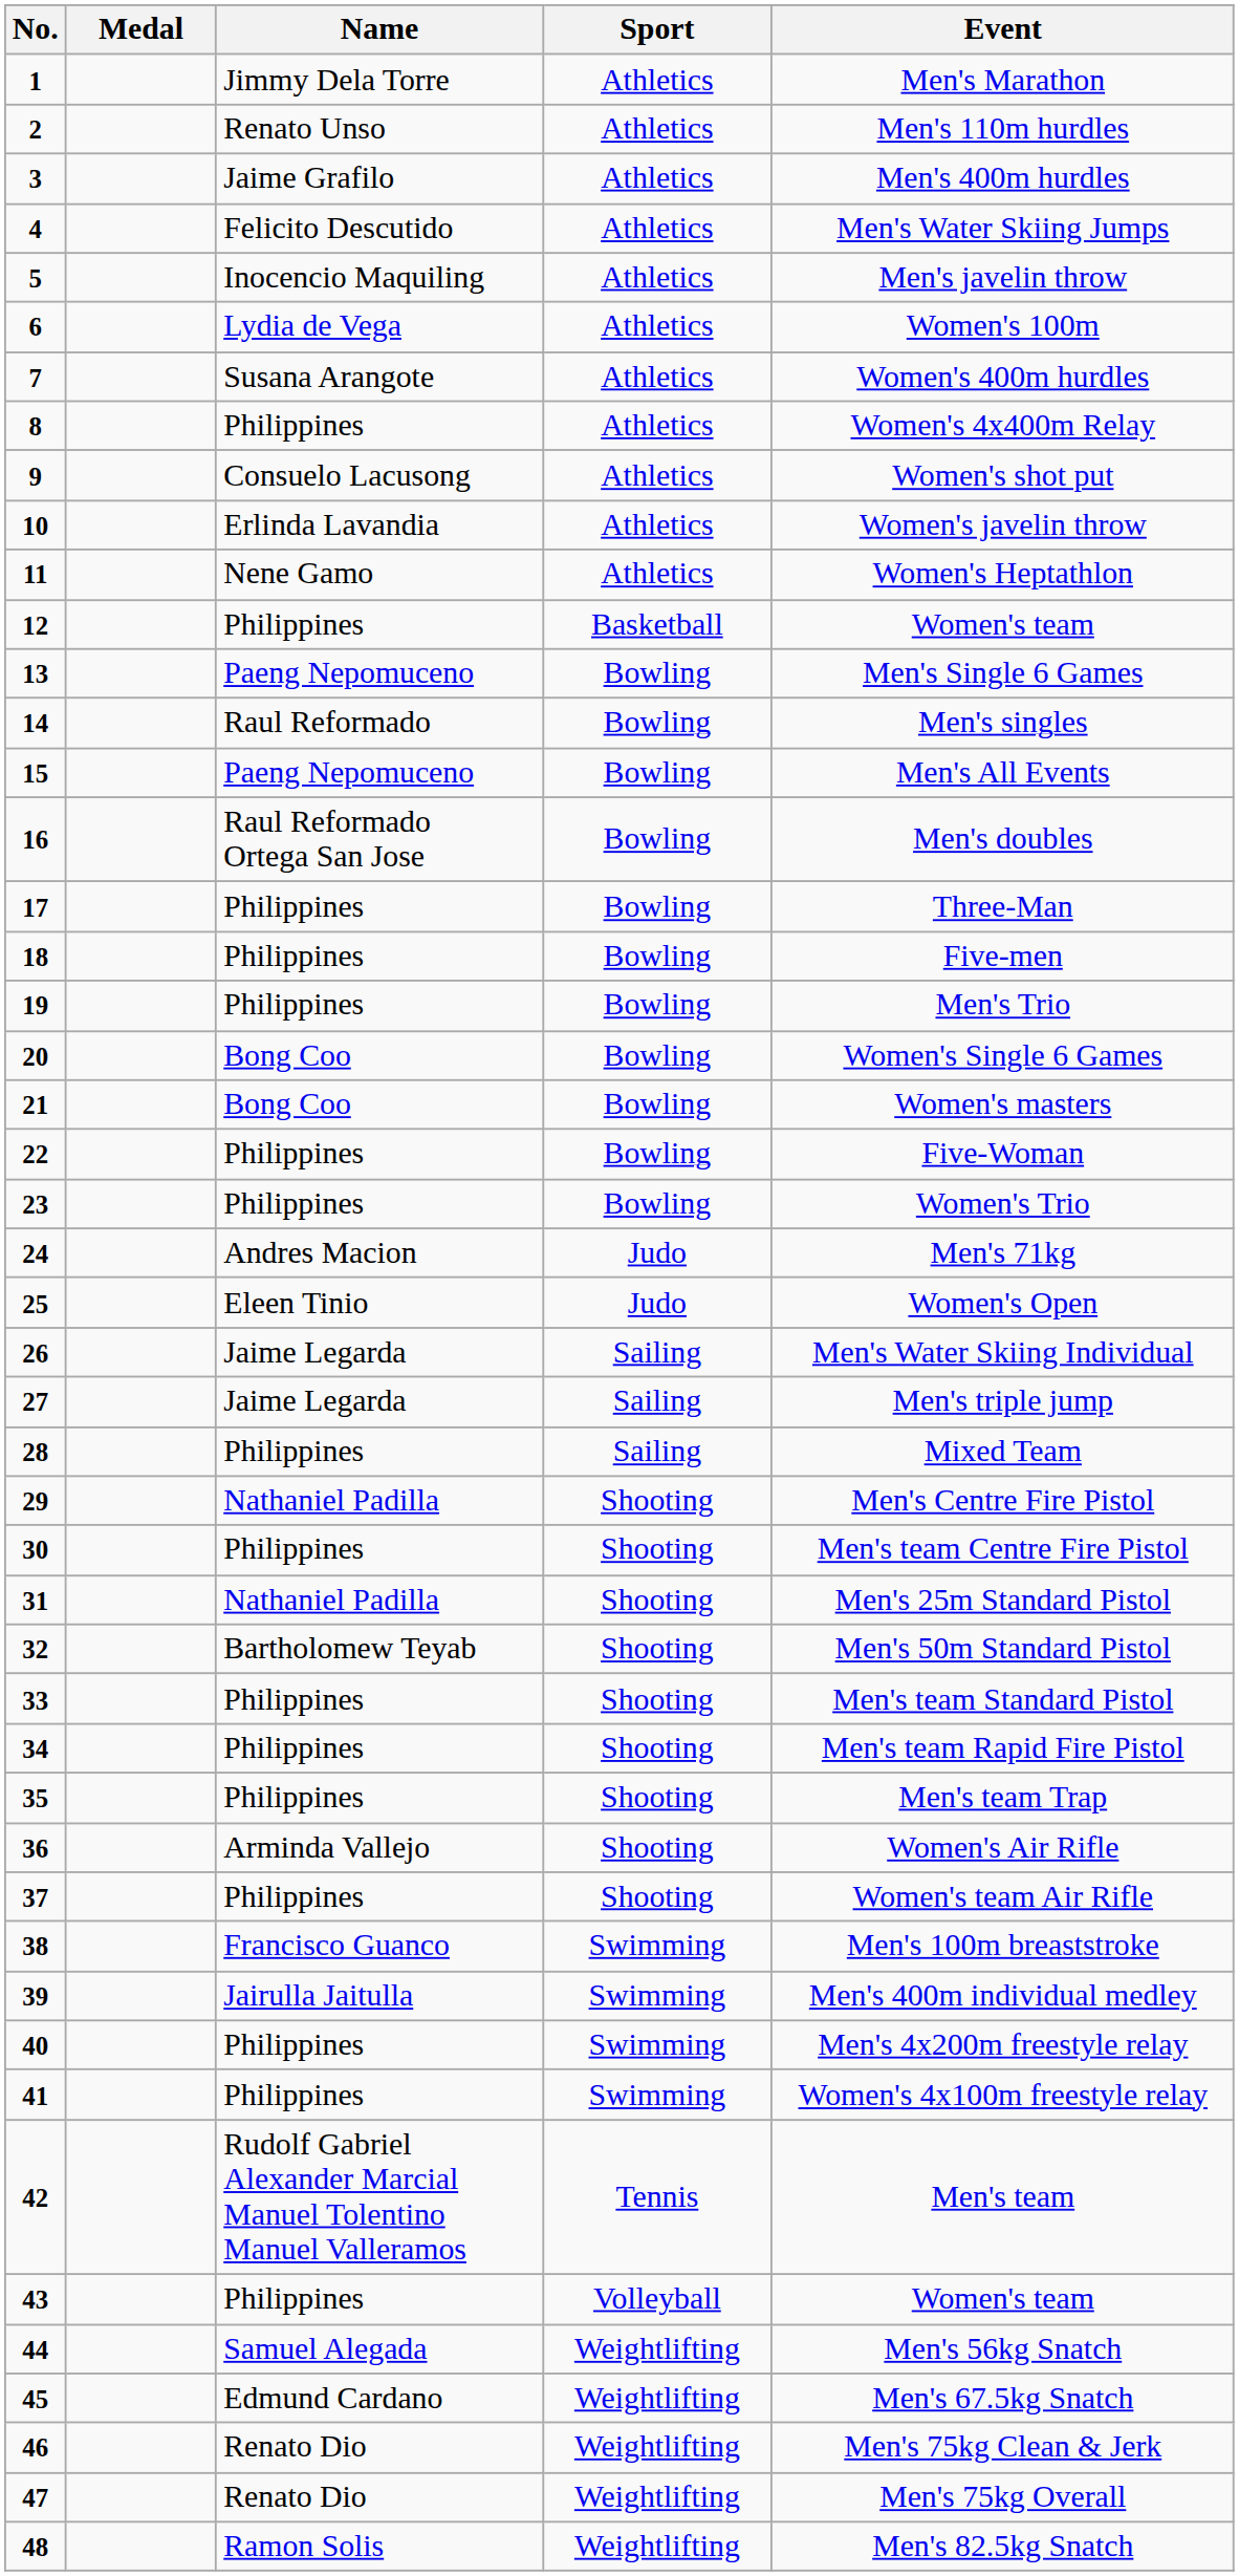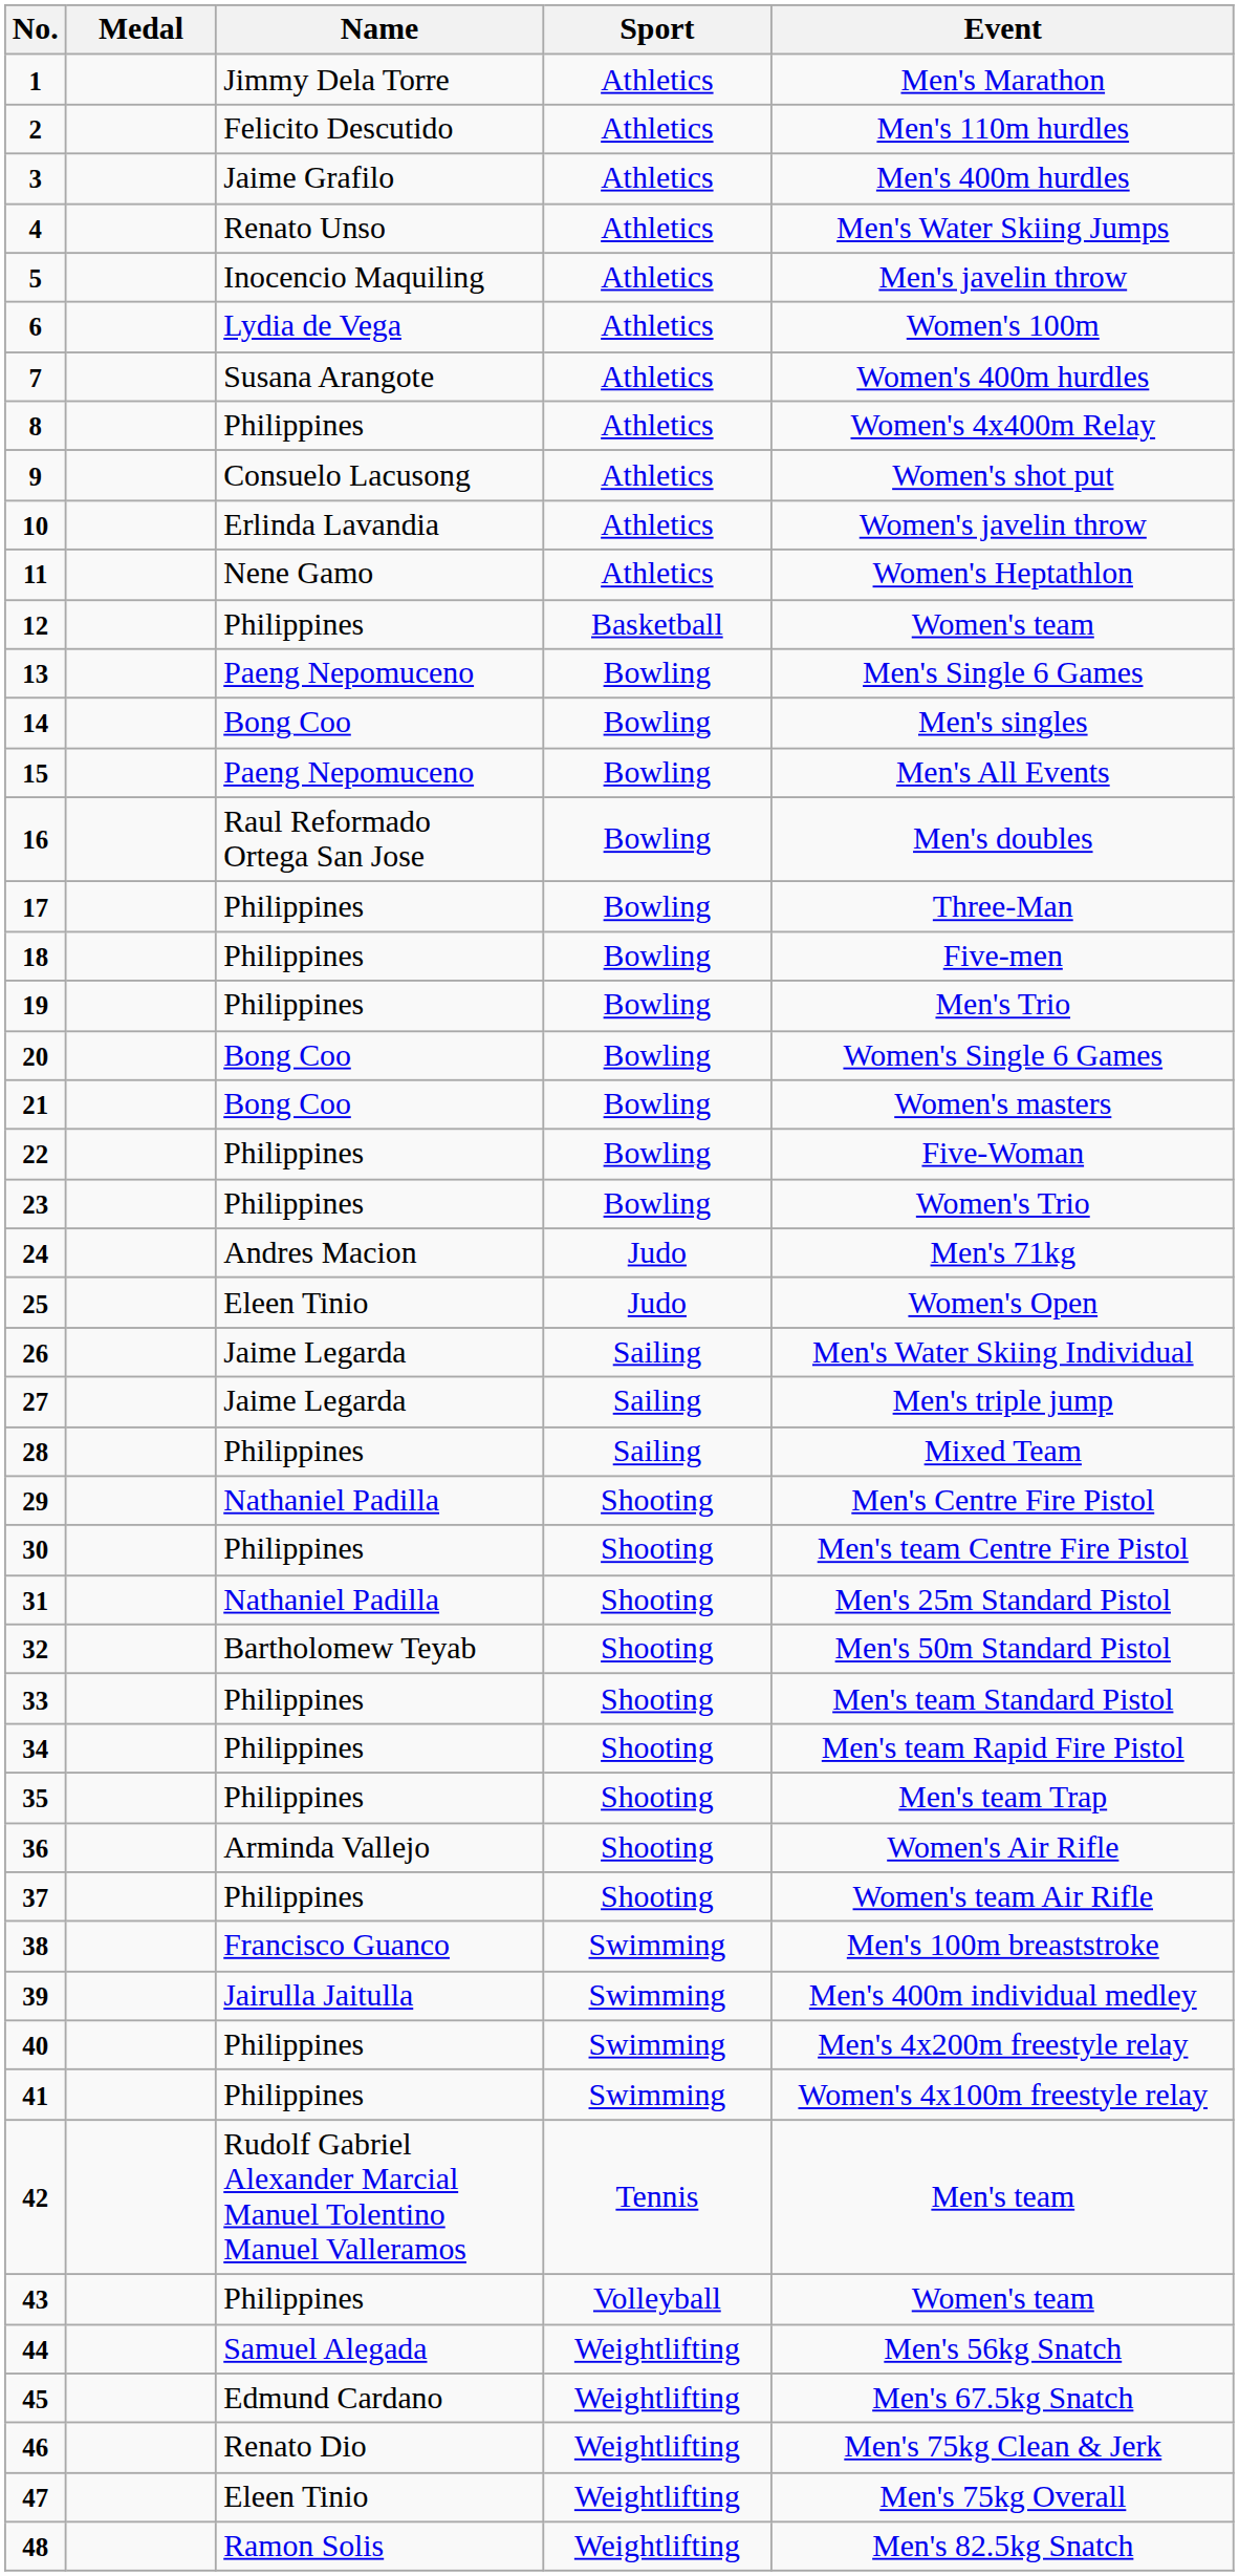2 | Name: Renato Unso -> Felicito Descutido
4 | Name: Felicito Descutido -> Renato Unso
14 | Name: Raul Reformado -> Bong Coo
47 | Name: Renato Dio -> Eleen Tinio
